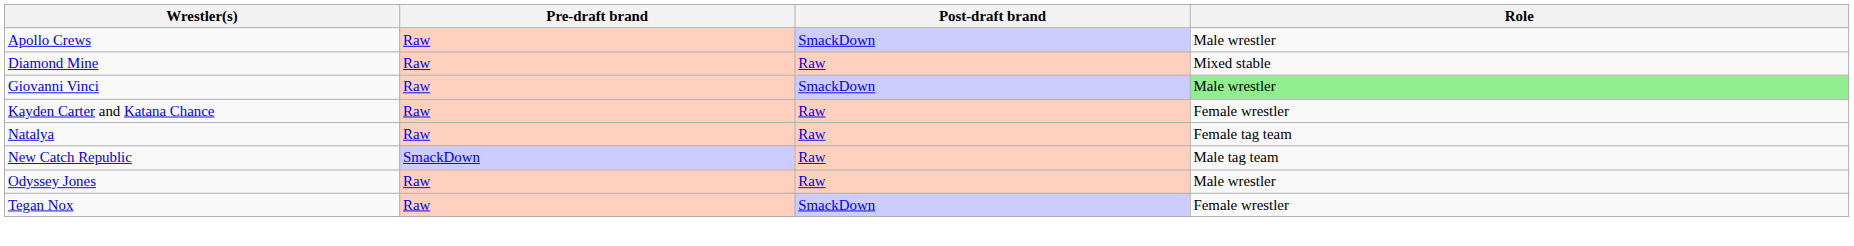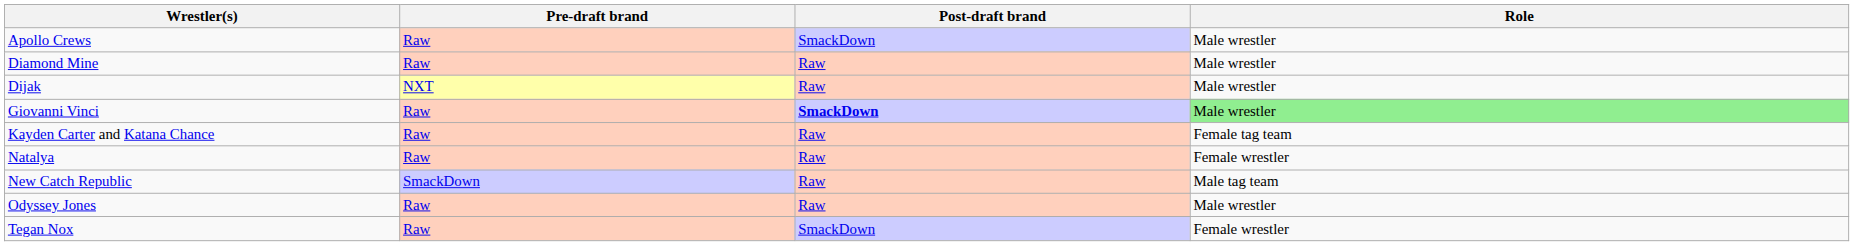Diamond Mine | Role: Mixed stable -> Male wrestler
+ row: Dijak | NXT | Raw | Male wrestler
Giovanni Vinci | Post-draft brand: normal -> bold
Kayden Carter and Katana Chance | Role: Female wrestler -> Female tag team
Natalya | Role: Female tag team -> Female wrestler
